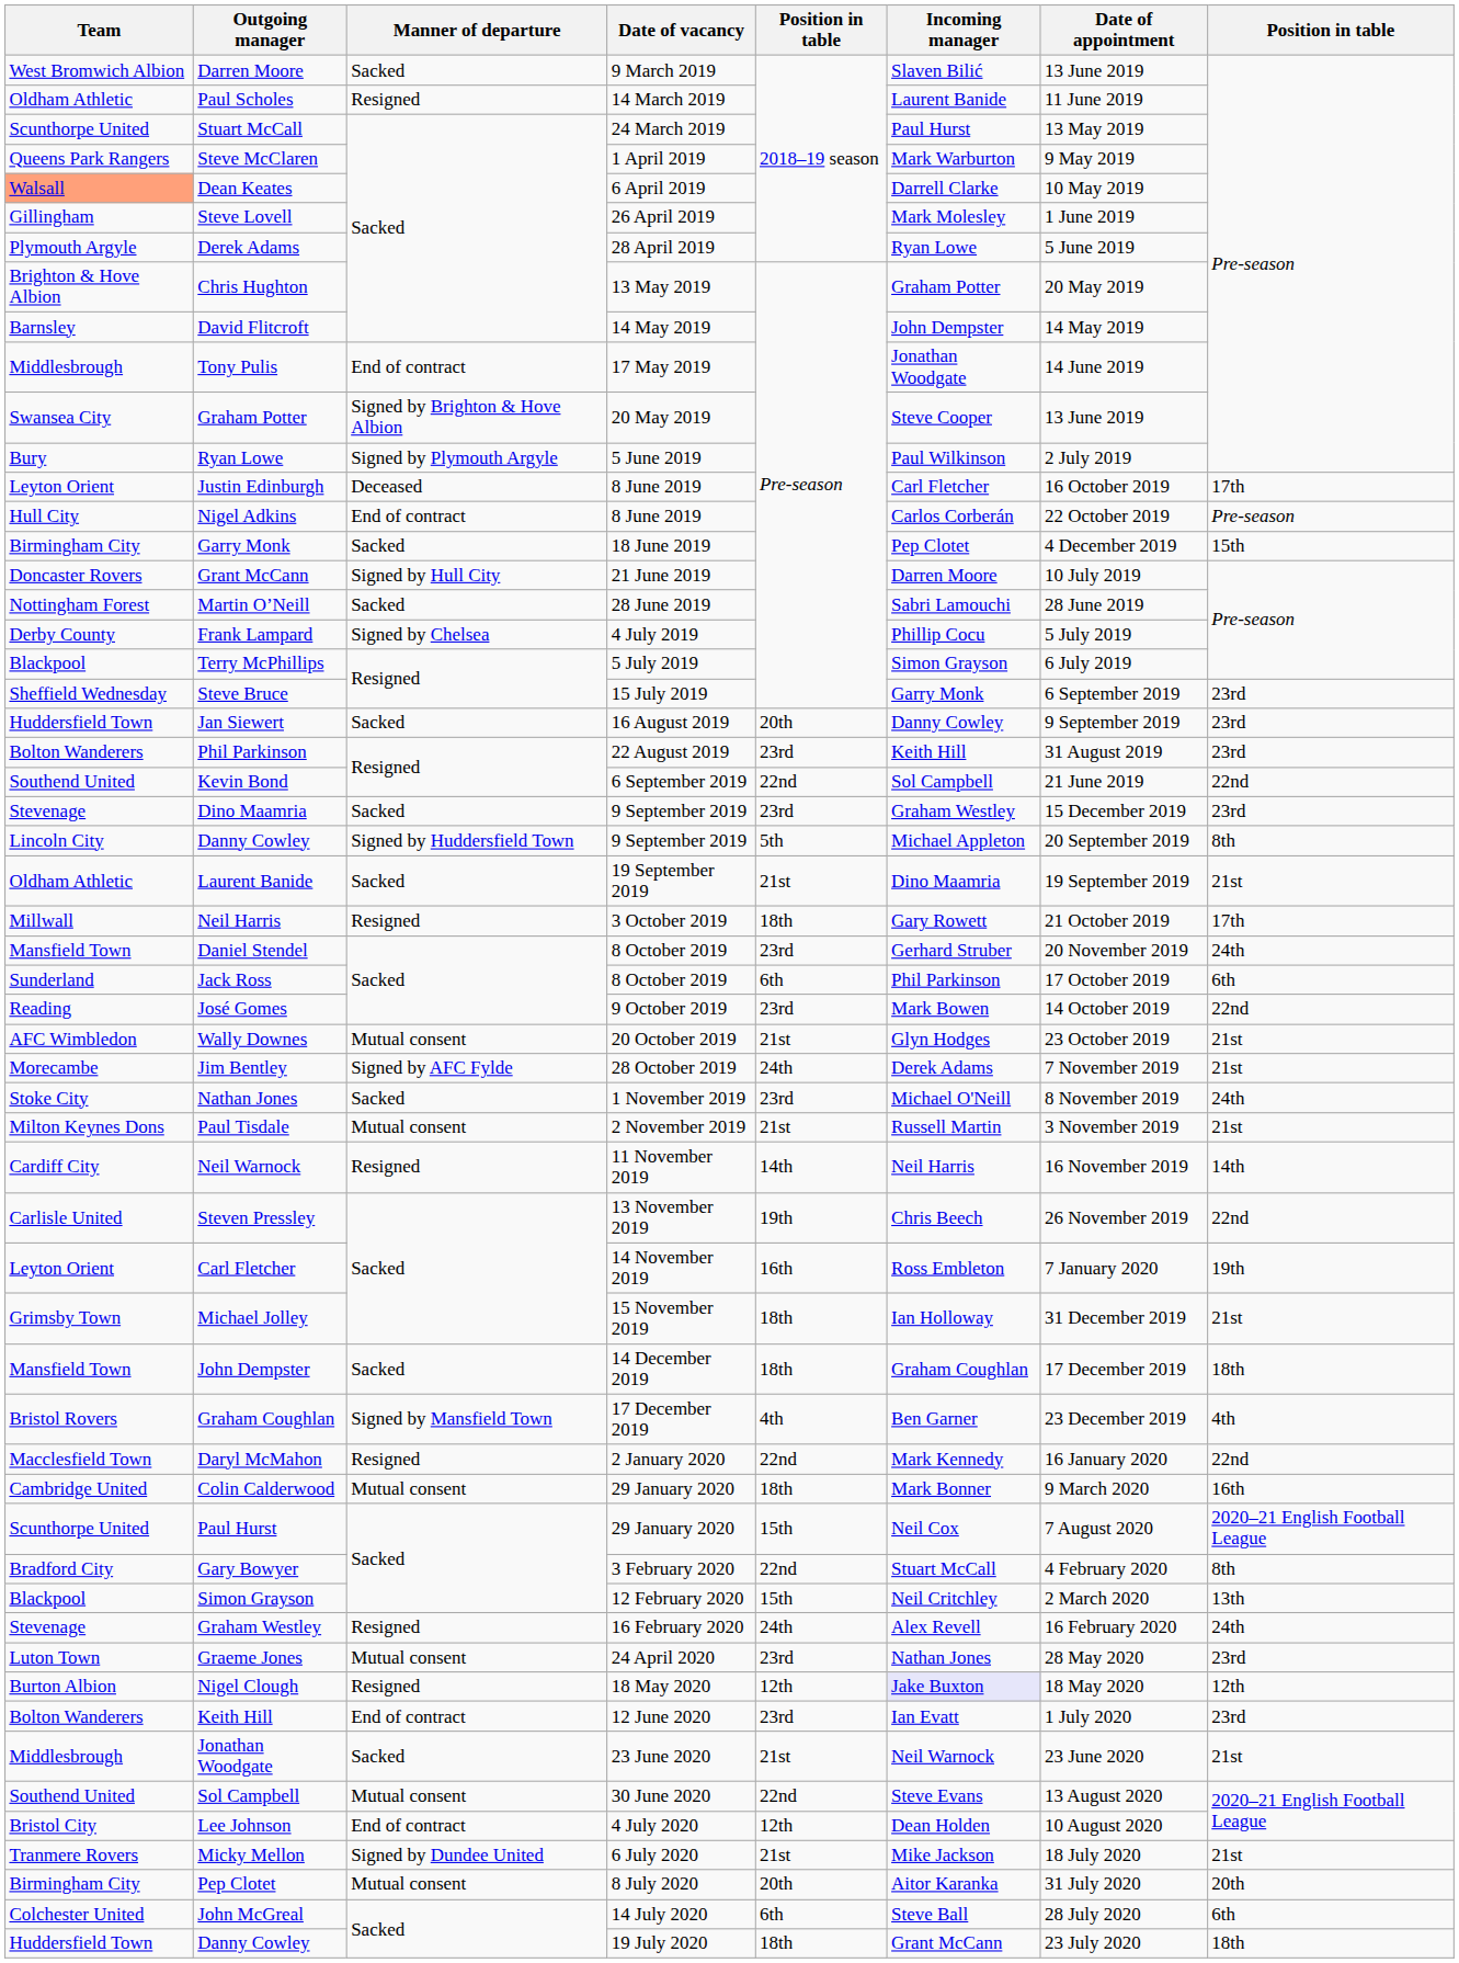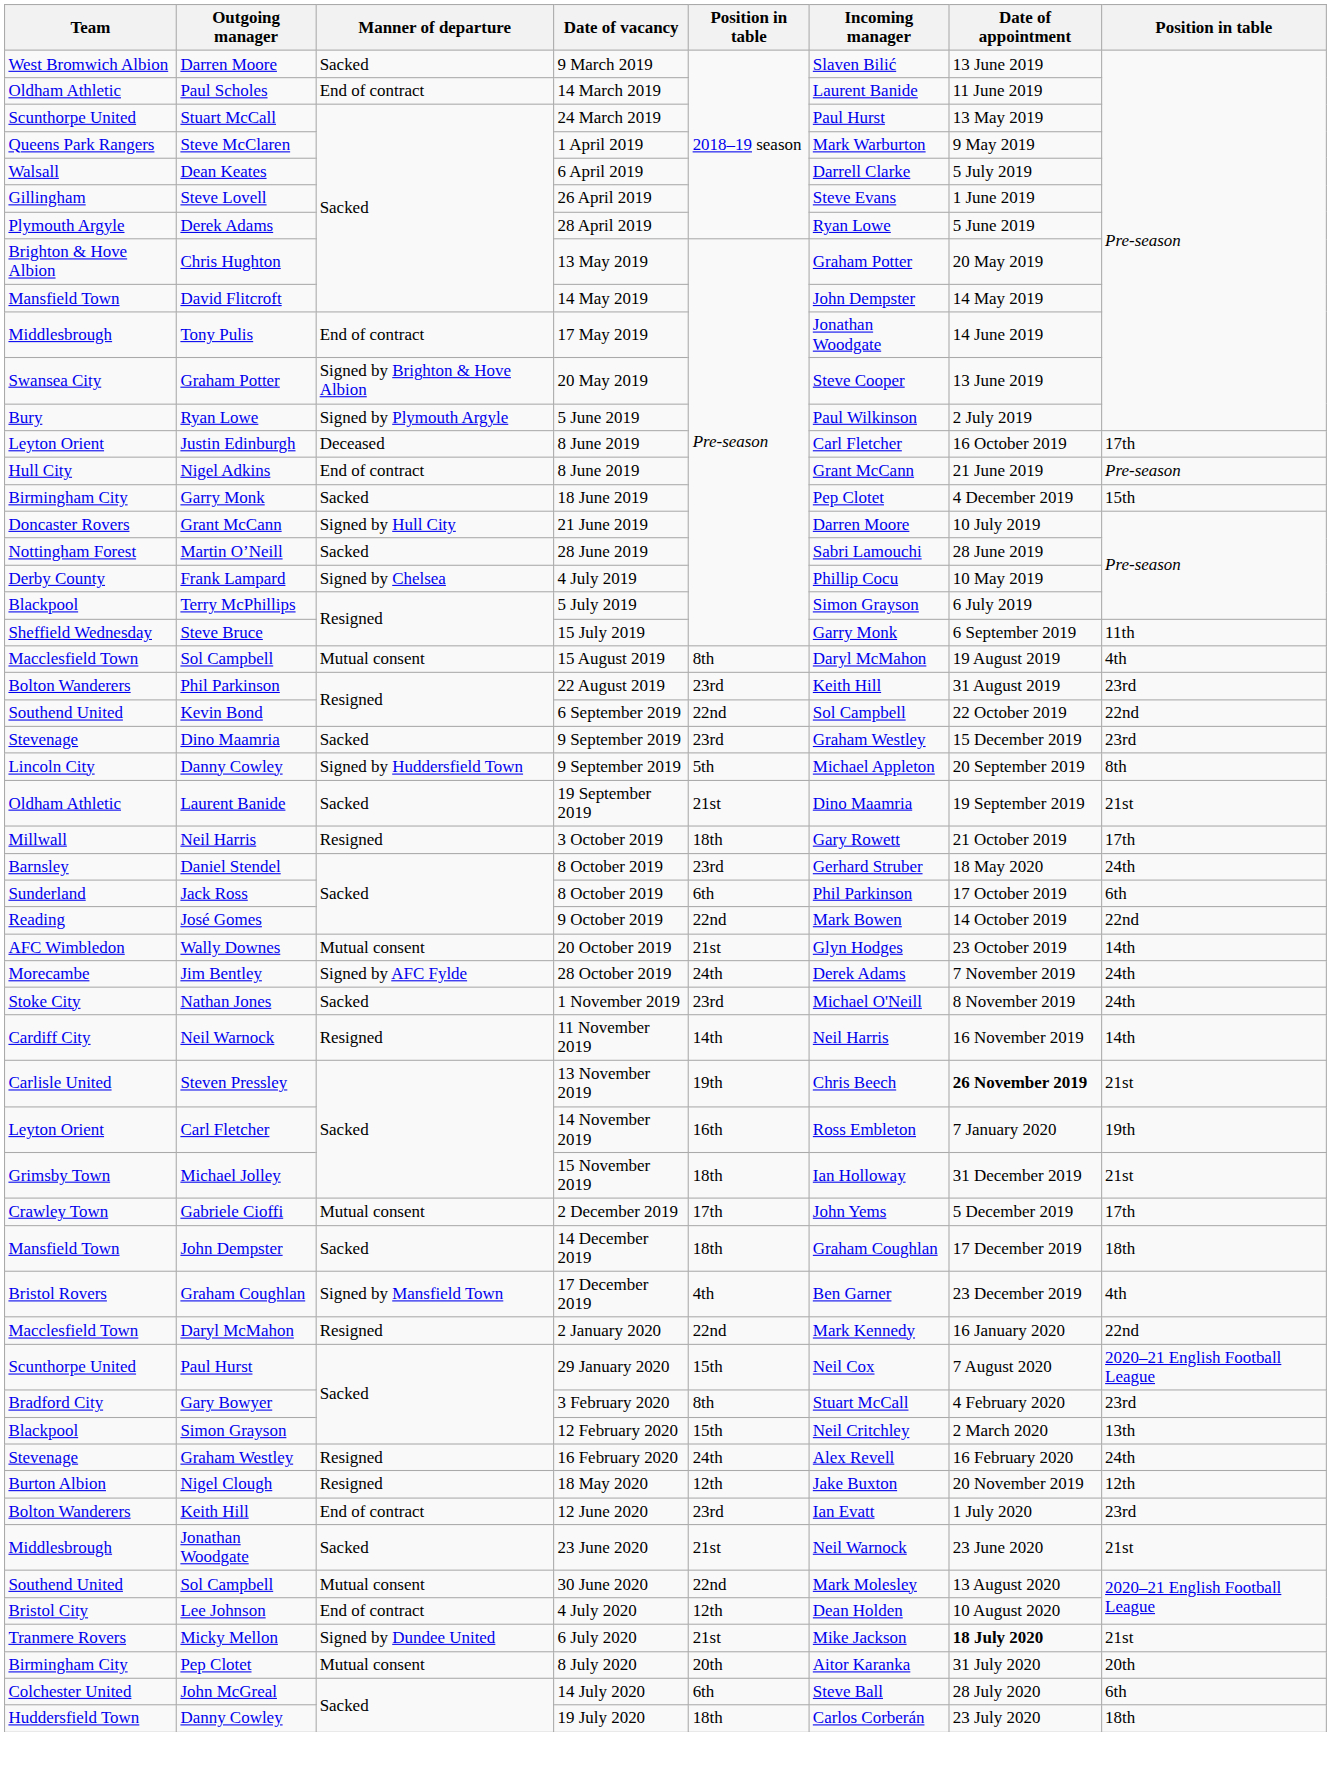Paul Scholes | Manner of departure: Resigned -> End of contract
Dean Keates | Team: lightsalmon background -> no background
Dean Keates | Date of appointment: 10 May 2019 -> 5 July 2019
Steve Lovell | Incoming manager: Mark Molesley -> Steve Evans
David Flitcroft | Team: Barnsley -> Mansfield Town
Nigel Adkins | Incoming manager: Carlos Corberán -> Grant McCann
Nigel Adkins | Date of appointment: 22 October 2019 -> 21 June 2019
Frank Lampard | Date of appointment: 5 July 2019 -> 10 May 2019
Steve Bruce | column 8: 23rd -> 11th
+ row: Macclesfield Town | Sol Campbell | Mutual consent | 15 August 2019 | 8th | Daryl McMahon | 19 August 2019 | 4th
- row: Huddersfield Town | Jan Siewert | Sacked | 16 August 2019 | 20th | Danny Cowley | 9 September 2019 | 23rd
Kevin Bond | Date of appointment: 21 June 2019 -> 22 October 2019
Daniel Stendel | Team: Mansfield Town -> Barnsley
Daniel Stendel | Date of appointment: 20 November 2019 -> 18 May 2020
José Gomes | column 5: 23rd -> 22nd
Wally Downes | column 8: 21st -> 14th
Jim Bentley | column 8: 21st -> 24th
- row: Milton Keynes Dons | Paul Tisdale | Mutual consent | 2 November 2019 | 21st | Russell Martin | 3 November 2019 | 21st
Steven Pressley | Date of appointment: normal -> bold
Steven Pressley | column 8: 22nd -> 21st
+ row: Crawley Town | Gabriele Cioffi | Mutual consent | 2 December 2019 | 17th | John Yems | 5 December 2019 | 17th
- row: Cambridge United | Colin Calderwood | Mutual consent | 29 January 2020 | 18th | Mark Bonner | 9 March 2020 | 16th
Gary Bowyer | column 5: 22nd -> 8th
Gary Bowyer | column 8: 8th -> 23rd
- row: Luton Town | Graeme Jones | Mutual consent | 24 April 2020 | 23rd | Nathan Jones | 28 May 2020 | 23rd
Nigel Clough | Incoming manager: lavender background -> no background
Nigel Clough | Date of appointment: 18 May 2020 -> 20 November 2019
Sol Campbell / 30 June 2020 | Incoming manager: Steve Evans -> Mark Molesley
Micky Mellon | Date of appointment: normal -> bold
Danny Cowley / 19 July 2020 | Incoming manager: Grant McCann -> Carlos Corberán
